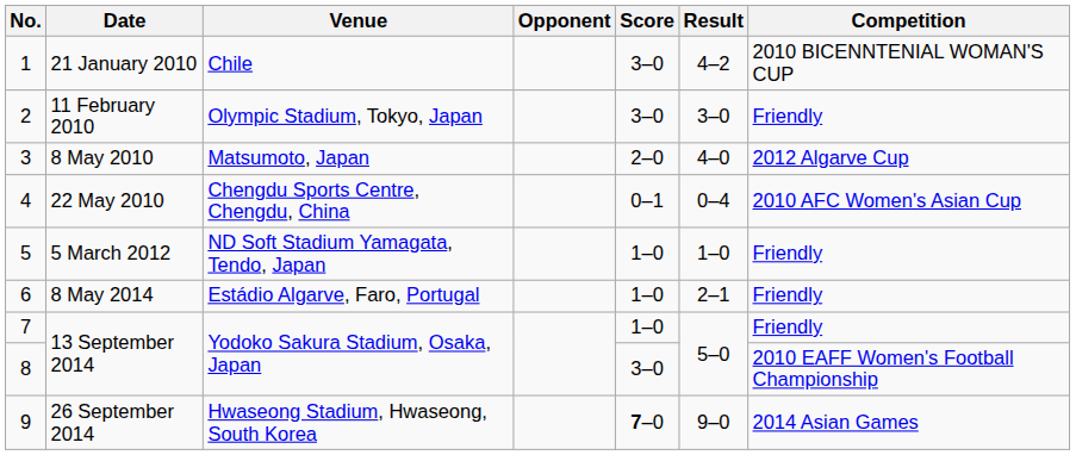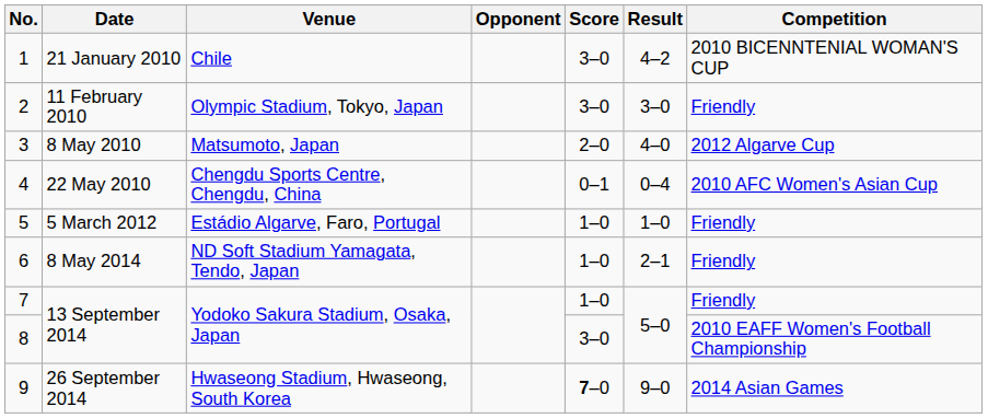5 | Venue: ND Soft Stadium Yamagata, Tendo, Japan -> Estádio Algarve, Faro, Portugal
6 | Venue: Estádio Algarve, Faro, Portugal -> ND Soft Stadium Yamagata, Tendo, Japan
